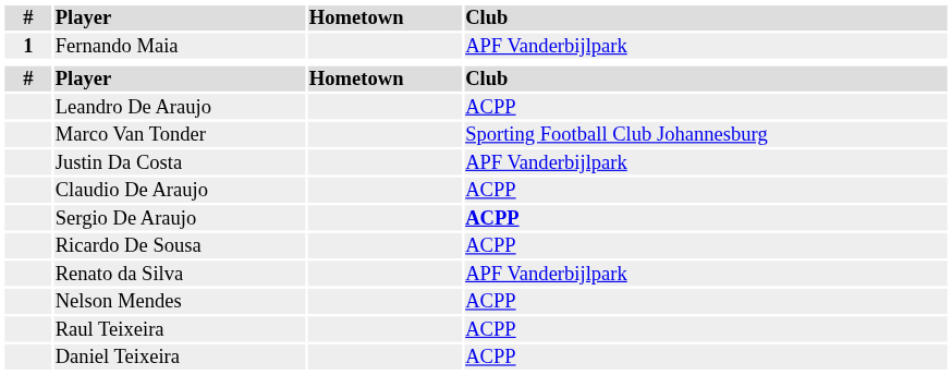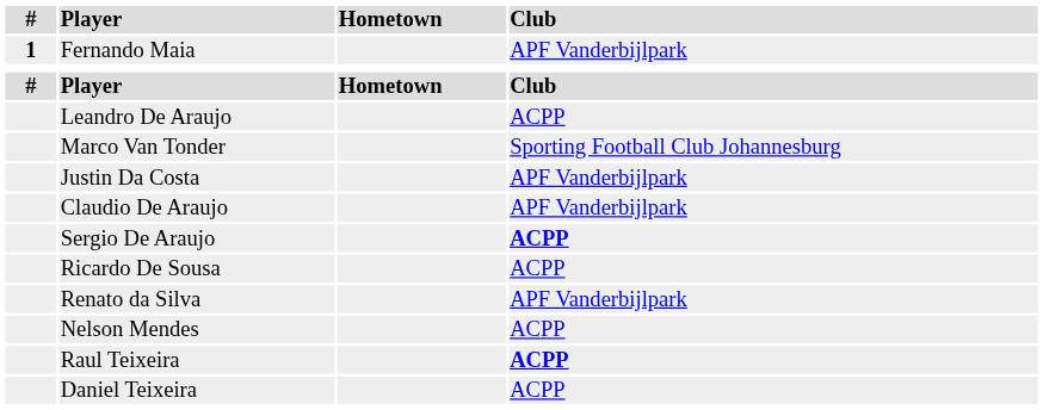Claudio De Araujo | Club: ACPP -> APF Vanderbijlpark
Raul Teixeira | Club: normal -> bold
